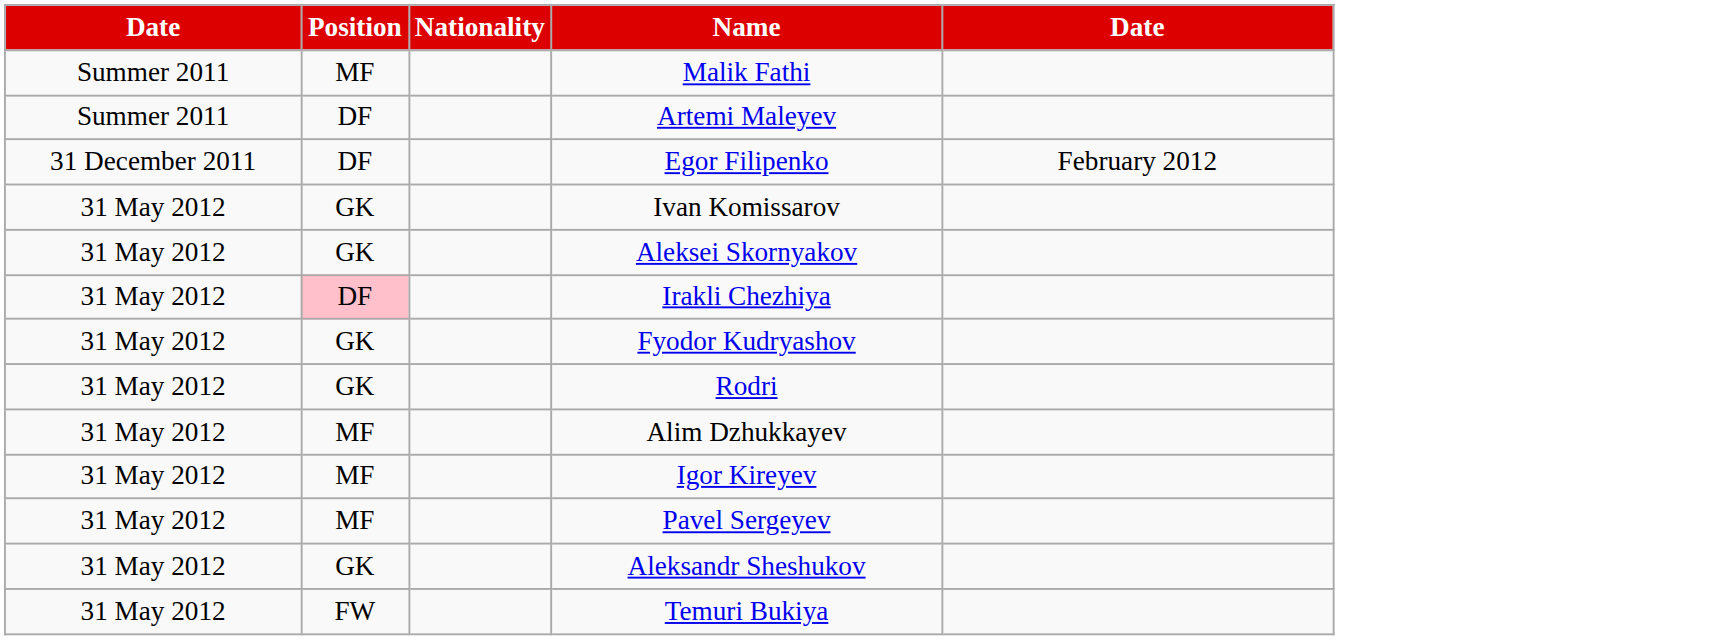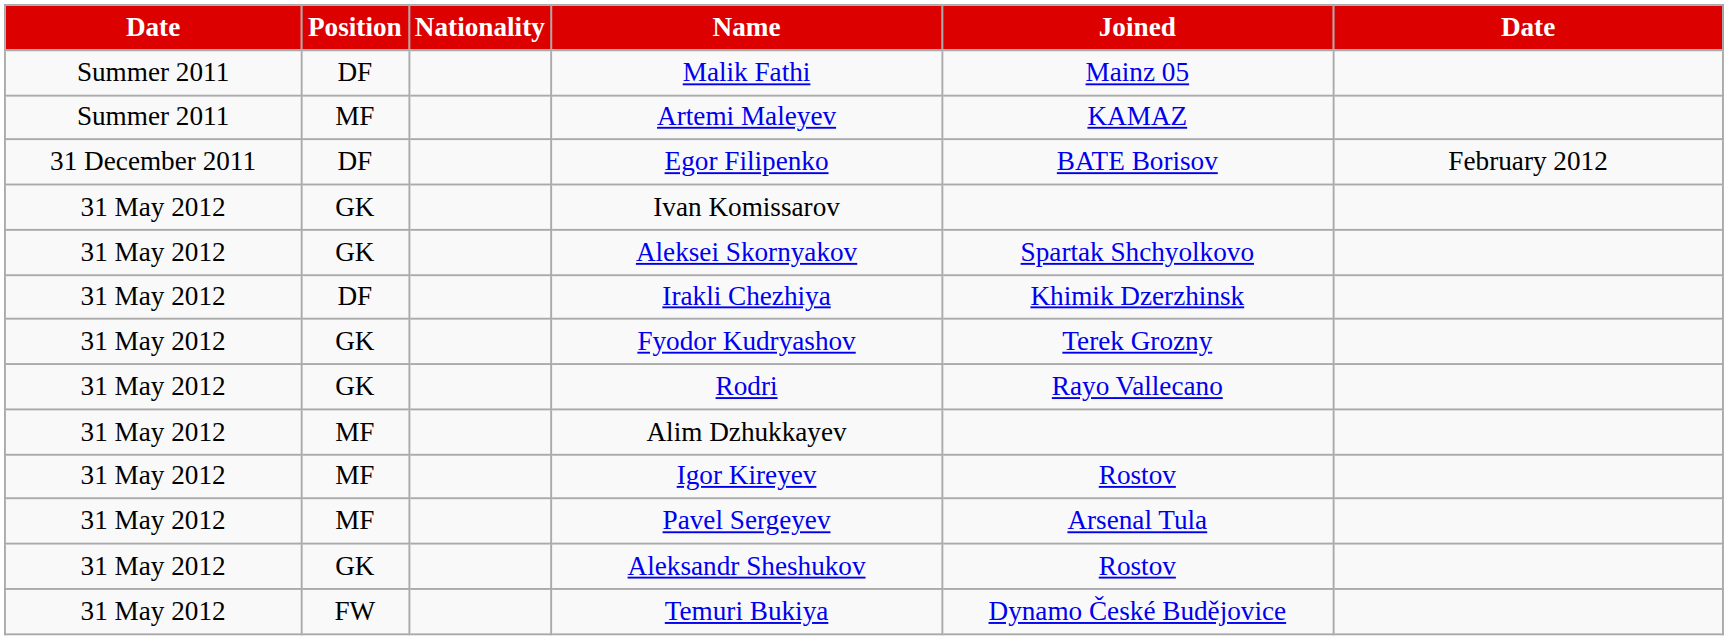+ column: Joined | Mainz 05 | KAMAZ | BATE Borisov | Spartak Shchyolkovo | Khimik Dzerzhinsk | Terek Grozny | Rayo Vallecano | Rostov | Arsenal Tula | Rostov | Dynamo České Budějovice
Malik Fathi | Position: MF -> DF
Artemi Maleyev | Position: DF -> MF
Irakli Chezhiya | Position: pink background -> no background
